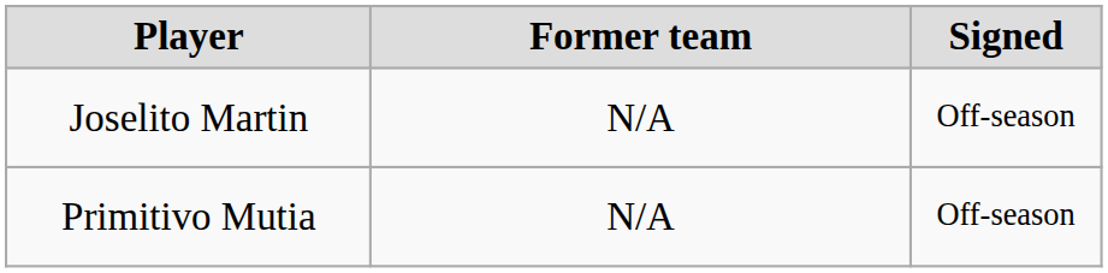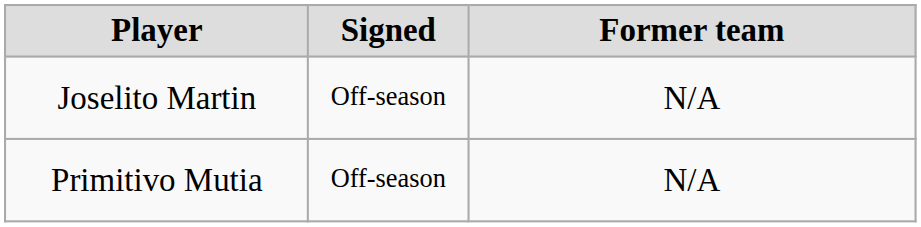columns swapped: Signed <-> Former team
